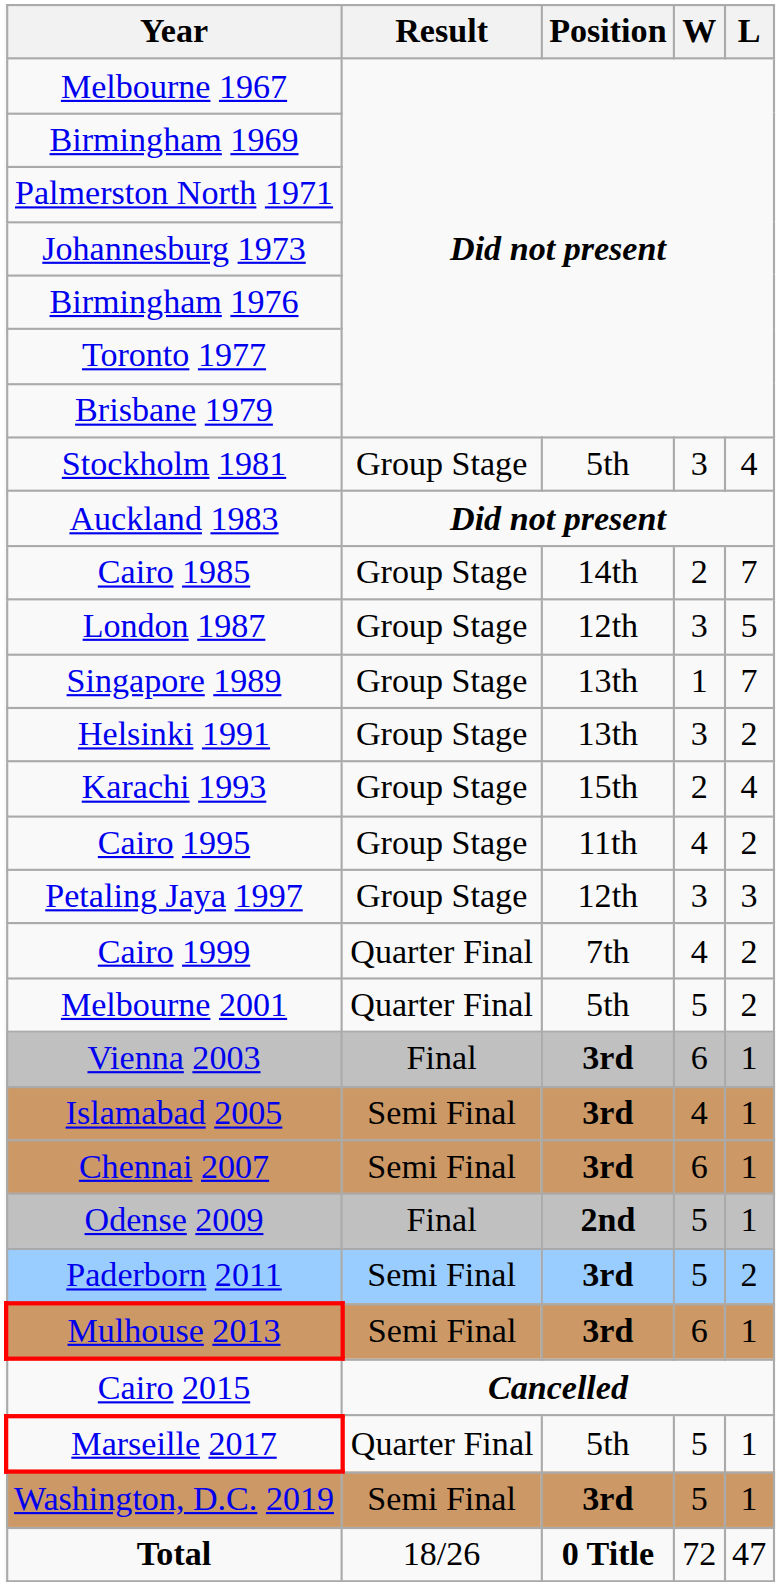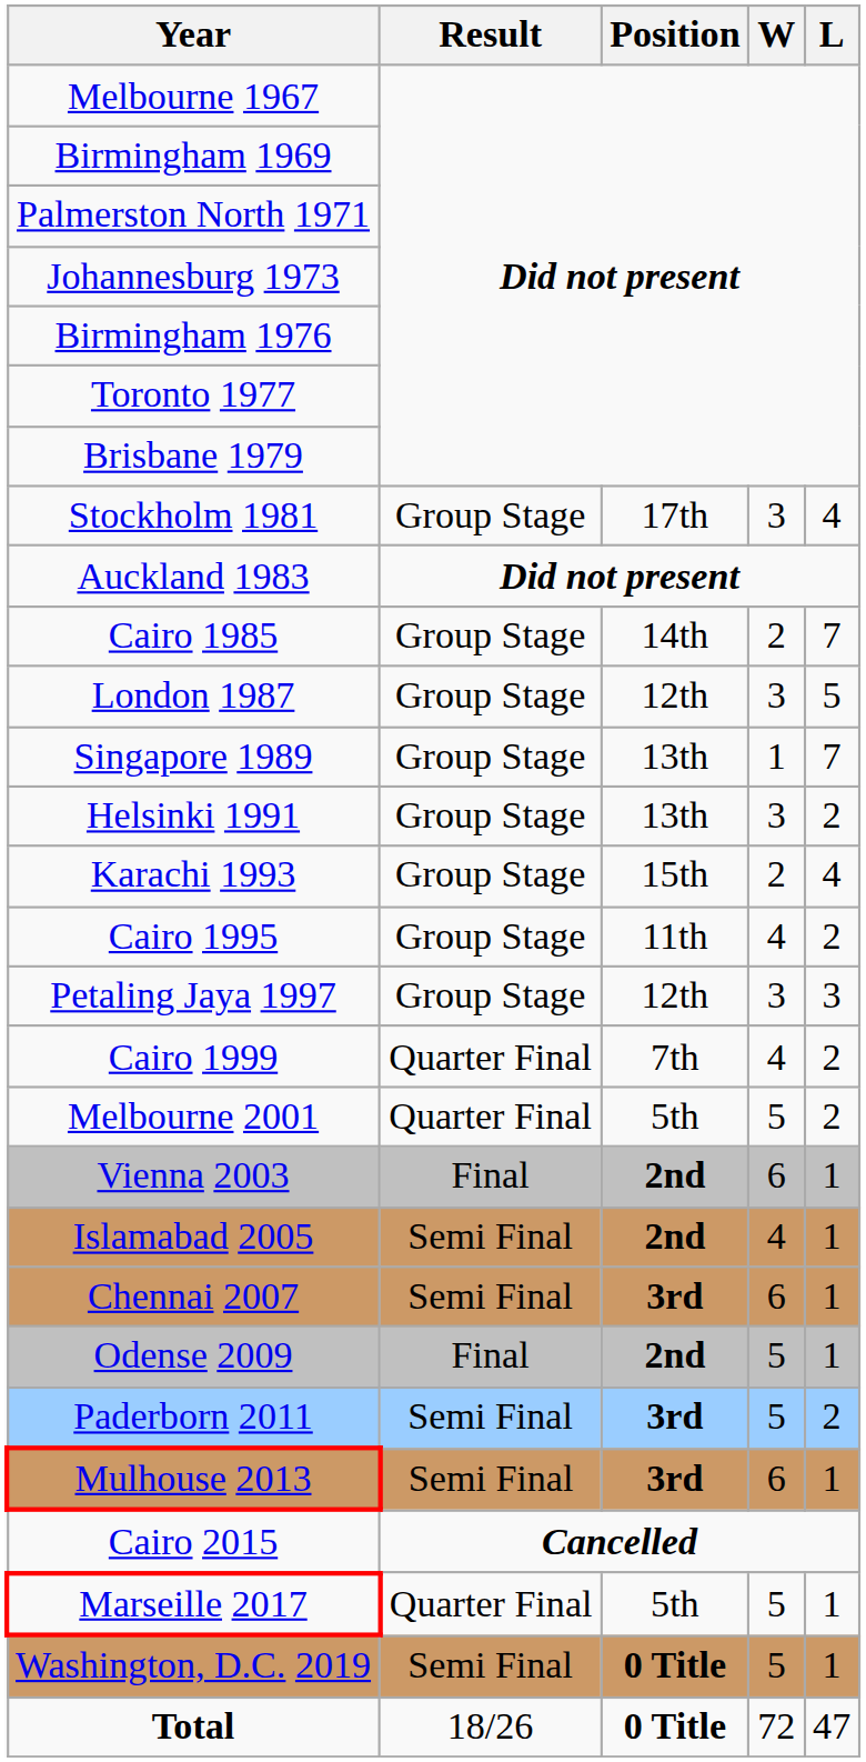Stockholm 1981 | Position: 5th -> 17th
Vienna 2003 | Position: 3rd -> 2nd
Islamabad 2005 | Position: 3rd -> 2nd
Washington, D.C. 2019 | Position: 3rd -> 0 Title
